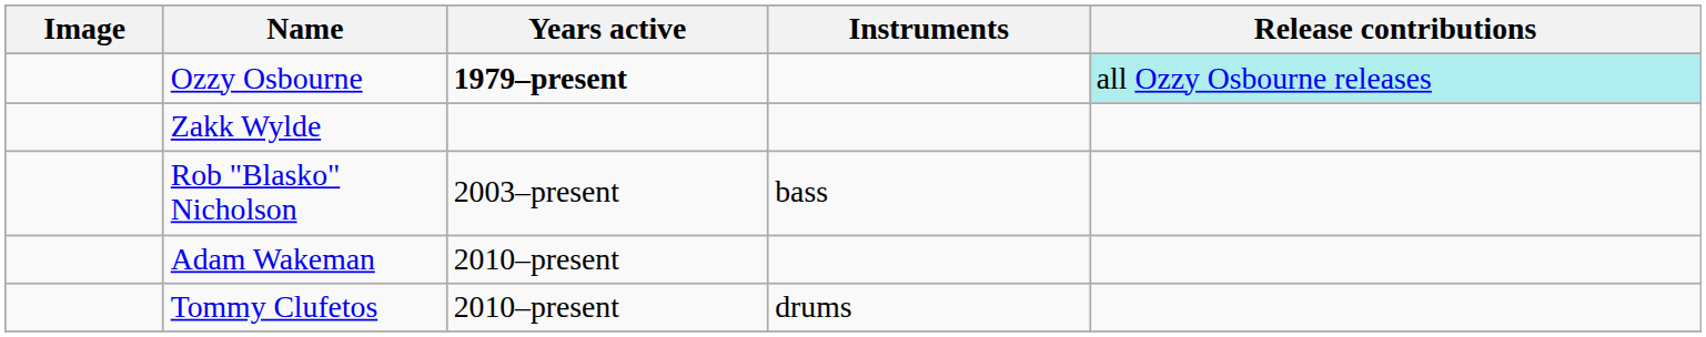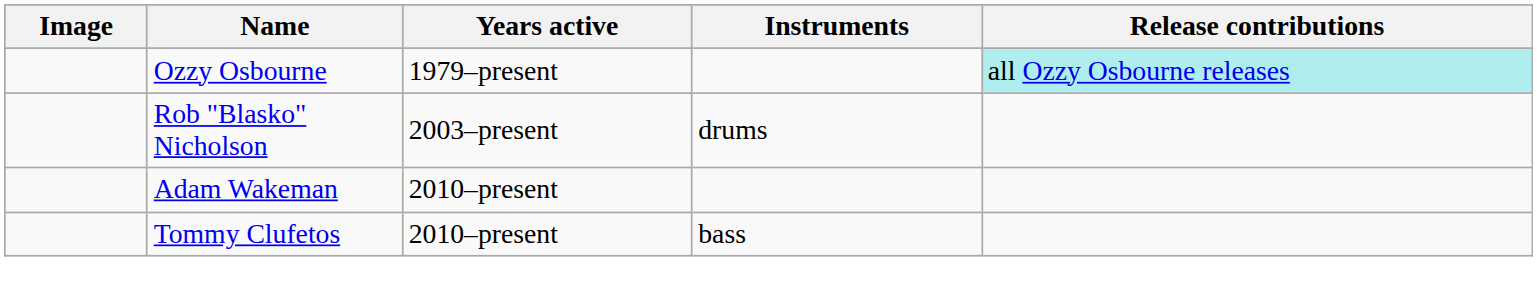Ozzy Osbourne | Years active: bold -> normal
- row: Zakk Wylde
Rob "Blasko" Nicholson | Instruments: bass -> drums
Tommy Clufetos | Instruments: drums -> bass
